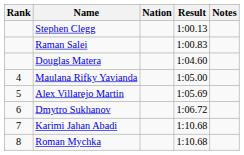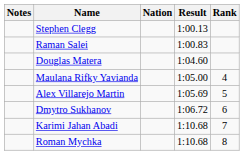columns swapped: Rank <-> Notes
